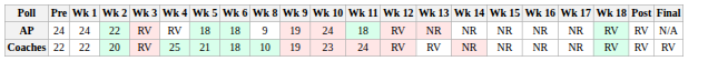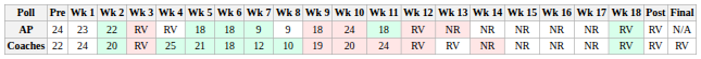+ column: Wk 7 | 9 | 12
AP | Wk 1: 24 -> 23
AP | Wk 9: 19 -> 18
Coaches | Wk 1: 22 -> 24
Coaches | Wk 10: 23 -> 20
